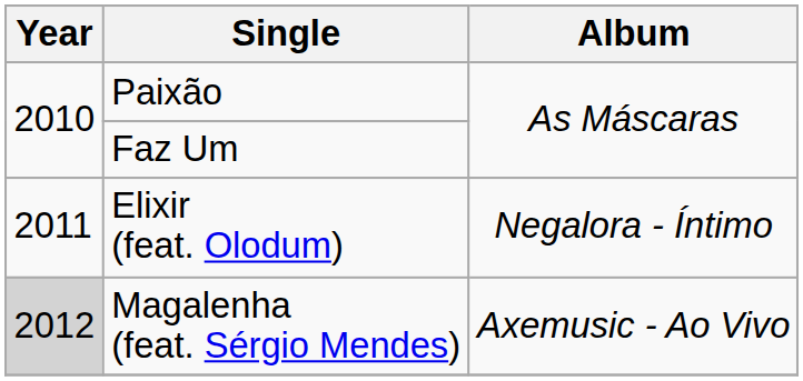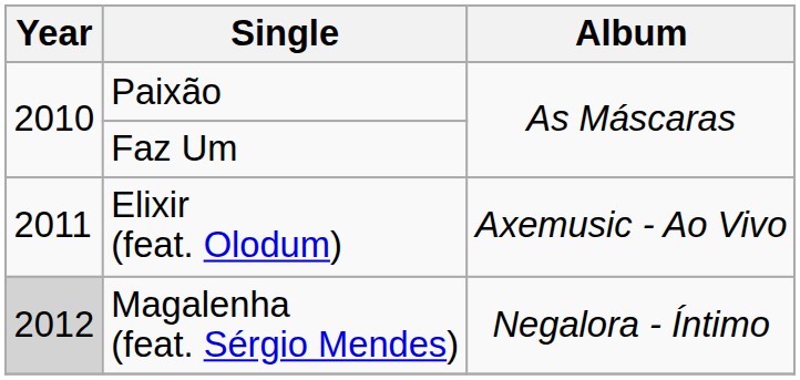Elixir (feat. Olodum) | Album: Negalora - Íntimo -> Axemusic - Ao Vivo
Magalenha (feat. Sérgio Mendes) | Album: Axemusic - Ao Vivo -> Negalora - Íntimo
